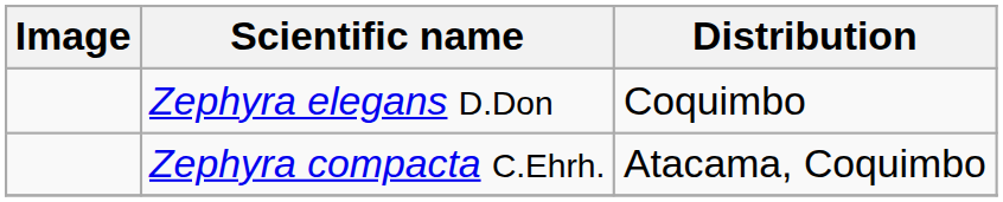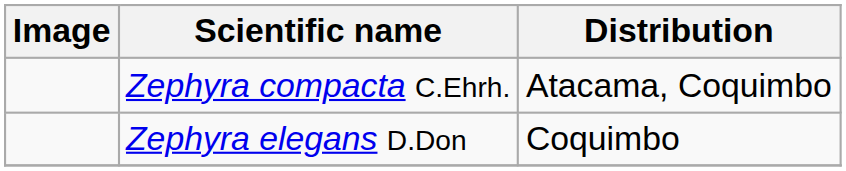rows swapped: Zephyra compacta C.Ehrh. <-> Zephyra elegans D.Don
